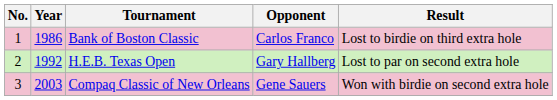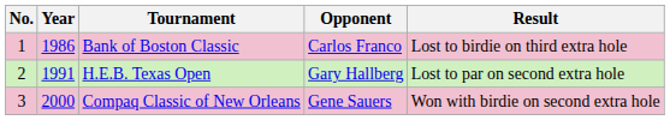H.E.B. Texas Open | Year: 1992 -> 1991
Compaq Classic of New Orleans | Year: 2003 -> 2000
